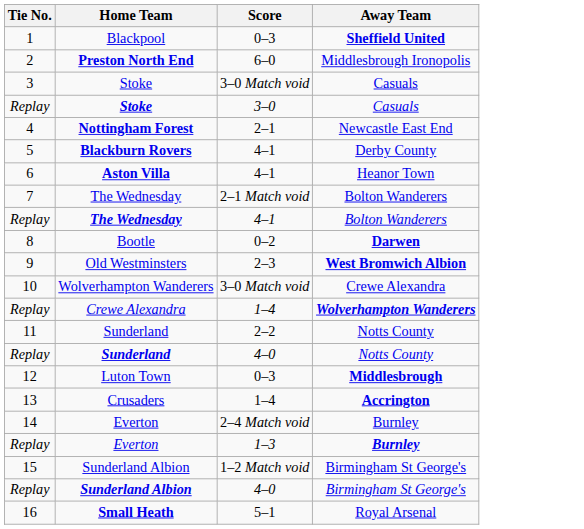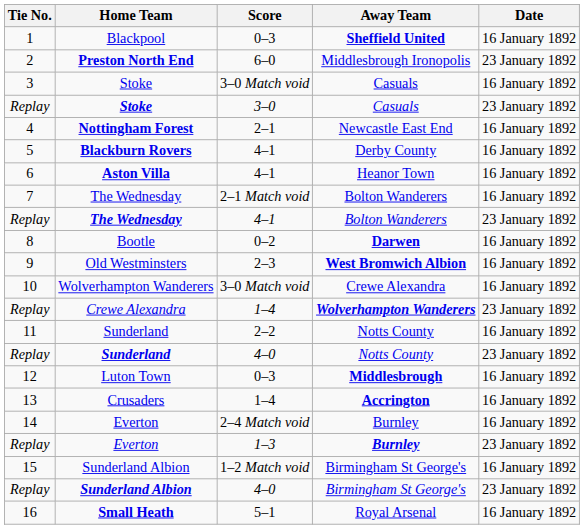+ column: Date | 16 January 1892 | 23 January 1892 | 16 January 1892 | 23 January 1892 | 16 January 1892 | 16 January 1892 | 16 January 1892 | 16 January 1892 | 23 January 1892 | 16 January 1892 | 16 January 1892 | 16 January 1892 | 23 January 1892 | 16 January 1892 | 23 January 1892 | 16 January 1892 | 16 January 1892 | 16 January 1892 | 23 January 1892 | 16 January 1892 | 23 January 1892 | 16 January 1892
